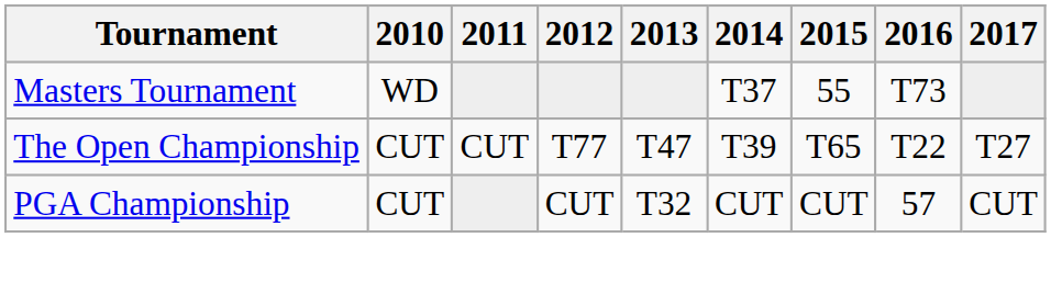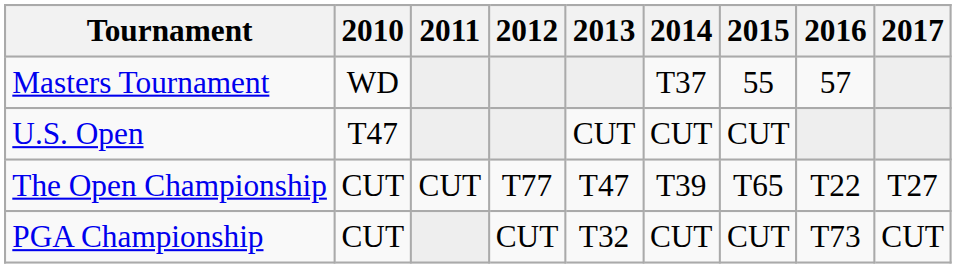Masters Tournament | 2016: T73 -> 57
+ row: U.S. Open | T47 | CUT | CUT | CUT
PGA Championship | 2016: 57 -> T73
